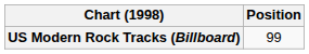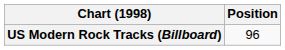US Modern Rock Tracks (Billboard) | Position: 99 -> 96
